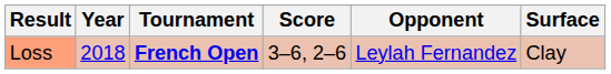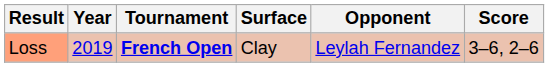columns swapped: Surface <-> Score
Loss | Year: 2018 -> 2019
